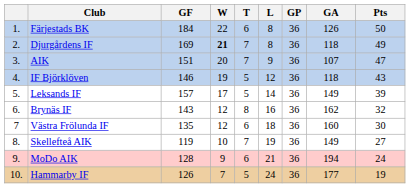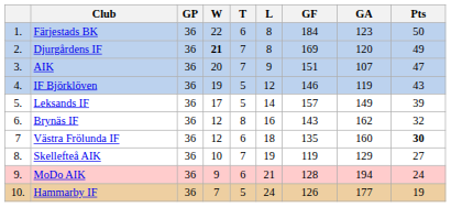columns swapped: GP <-> GF
Färjestads BK | GA: 126 -> 123
Djurgårdens IF | GA: 118 -> 120
IF Björklöven | GA: 118 -> 119
Västra Frölunda IF | Pts: normal -> bold
Skellefteå AIK | GA: 149 -> 129
